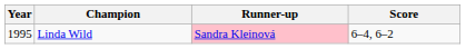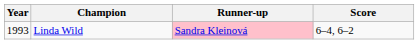Linda Wild | Year: 1995 -> 1993
